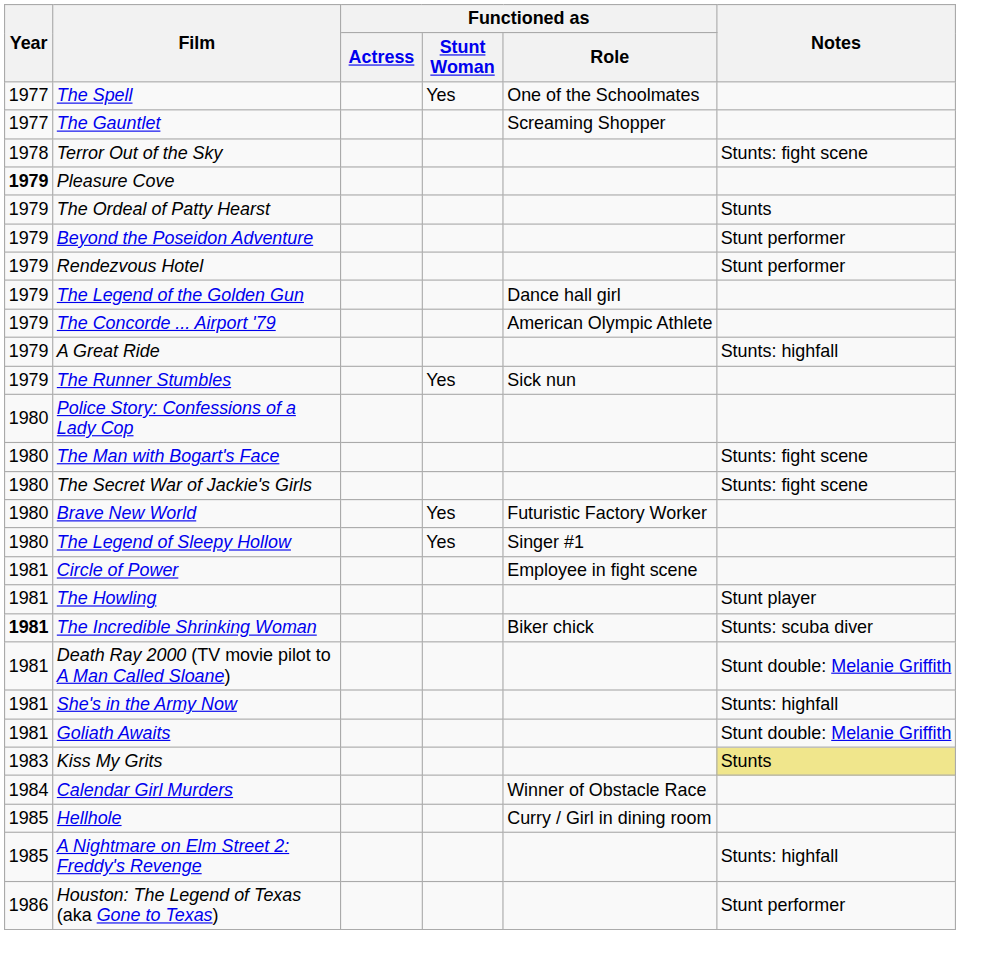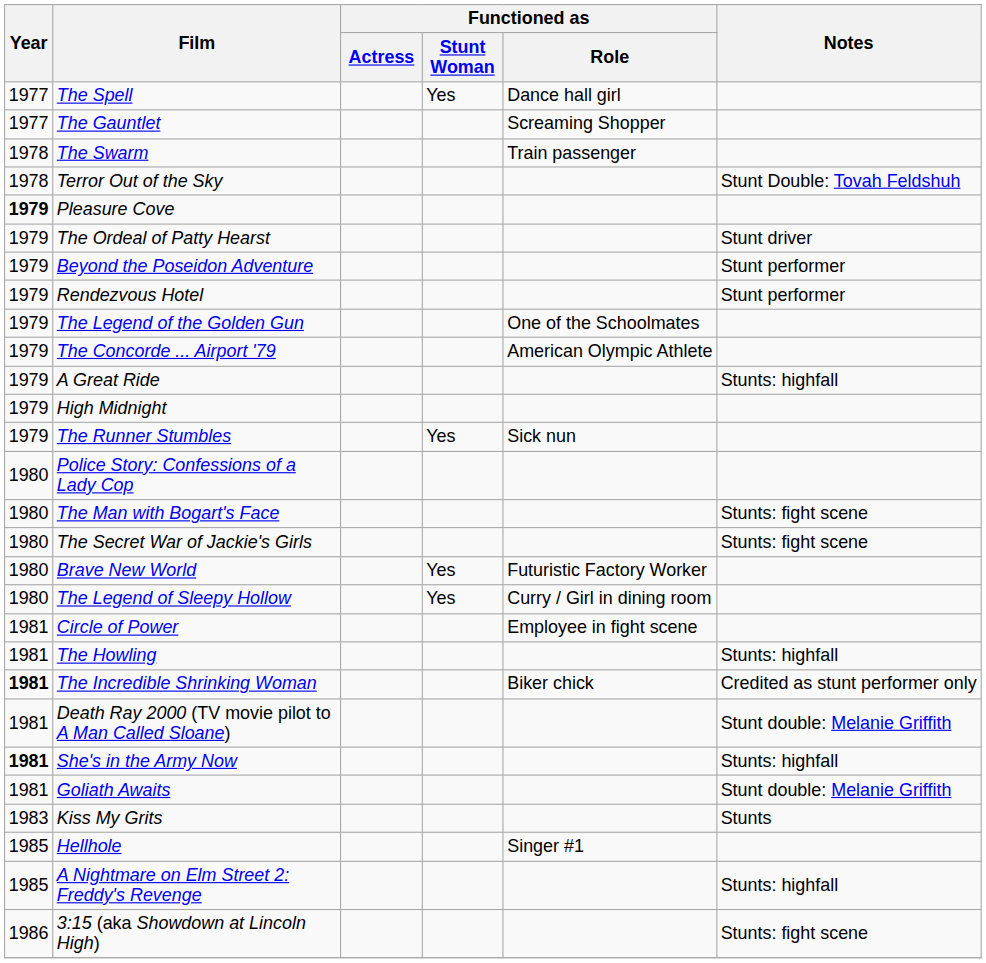The Spell | Functioned as / Role: One of the Schoolmates -> Dance hall girl
+ row: 1978 | The Swarm | Train passenger
Terror Out of the Sky | Notes: Stunts: fight scene -> Stunt Double: Tovah Feldshuh
The Ordeal of Patty Hearst | Notes: Stunts -> Stunt driver
The Legend of the Golden Gun | Functioned as / Role: Dance hall girl -> One of the Schoolmates
+ row: 1979 | High Midnight
The Legend of Sleepy Hollow | Functioned as / Role: Singer #1 -> Curry / Girl in dining room
The Howling | Notes: Stunt player -> Stunts: highfall
The Incredible Shrinking Woman | Notes: Stunts: scuba diver -> Credited as stunt performer only
She's in the Army Now | Year: normal -> bold
Kiss My Grits | Notes: khaki background -> no background
- row: 1984 | Calendar Girl Murders | Winner of Obstacle Race
Hellhole | Functioned as / Role: Curry / Girl in dining room -> Singer #1
+ row: 1986 | 3:15 (aka Showdown at Lincoln High) | Stunts: fight scene
- row: 1986 | Houston: The Legend of Texas (aka Gone to Texas) | Stunt performer
